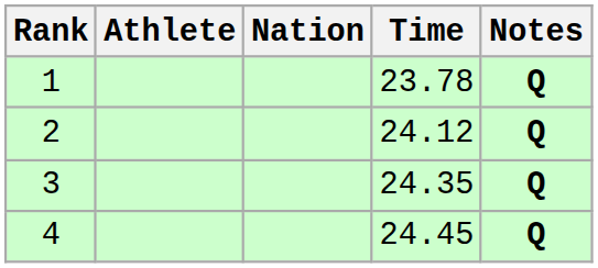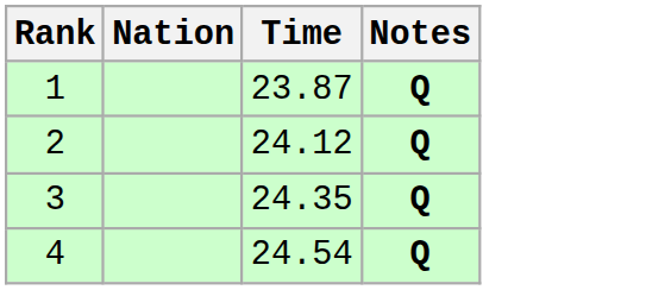- column: Athlete
1 | Time: 23.78 -> 23.87
4 | Time: 24.45 -> 24.54
